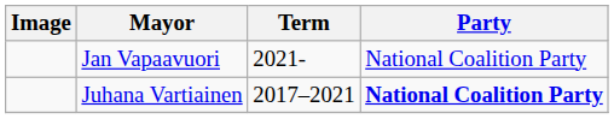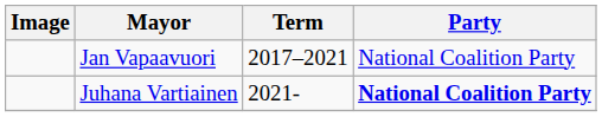Jan Vapaavuori | Term: 2021- -> 2017–2021
Juhana Vartiainen | Term: 2017–2021 -> 2021-
